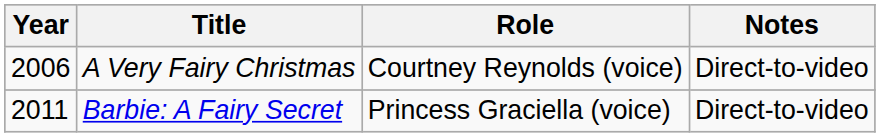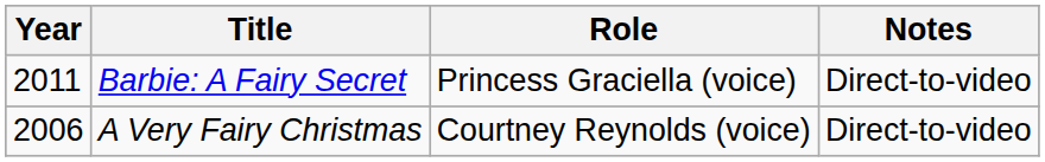rows swapped: A Very Fairy Christmas <-> Barbie: A Fairy Secret
